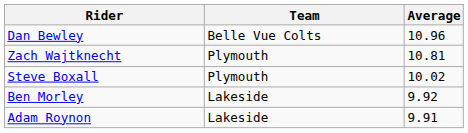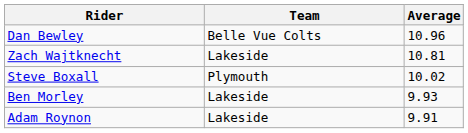Zach Wajtknecht | Team: Plymouth -> Lakeside
Ben Morley | Average: 9.92 -> 9.93
